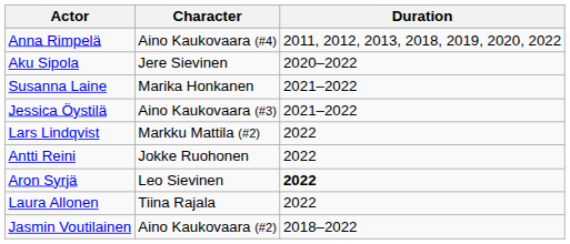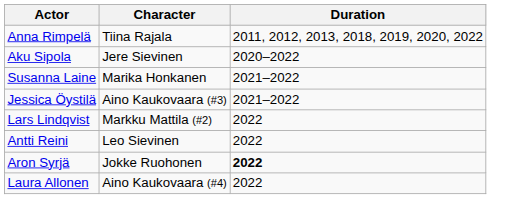Anna Rimpelä | Character: Aino Kaukovaara (#4) -> Tiina Rajala
Antti Reini | Character: Jokke Ruohonen -> Leo Sievinen
Aron Syrjä | Character: Leo Sievinen -> Jokke Ruohonen
Laura Allonen | Character: Tiina Rajala -> Aino Kaukovaara (#4)
- row: Jasmin Voutilainen | Aino Kaukovaara (#2) | 2018–2022
